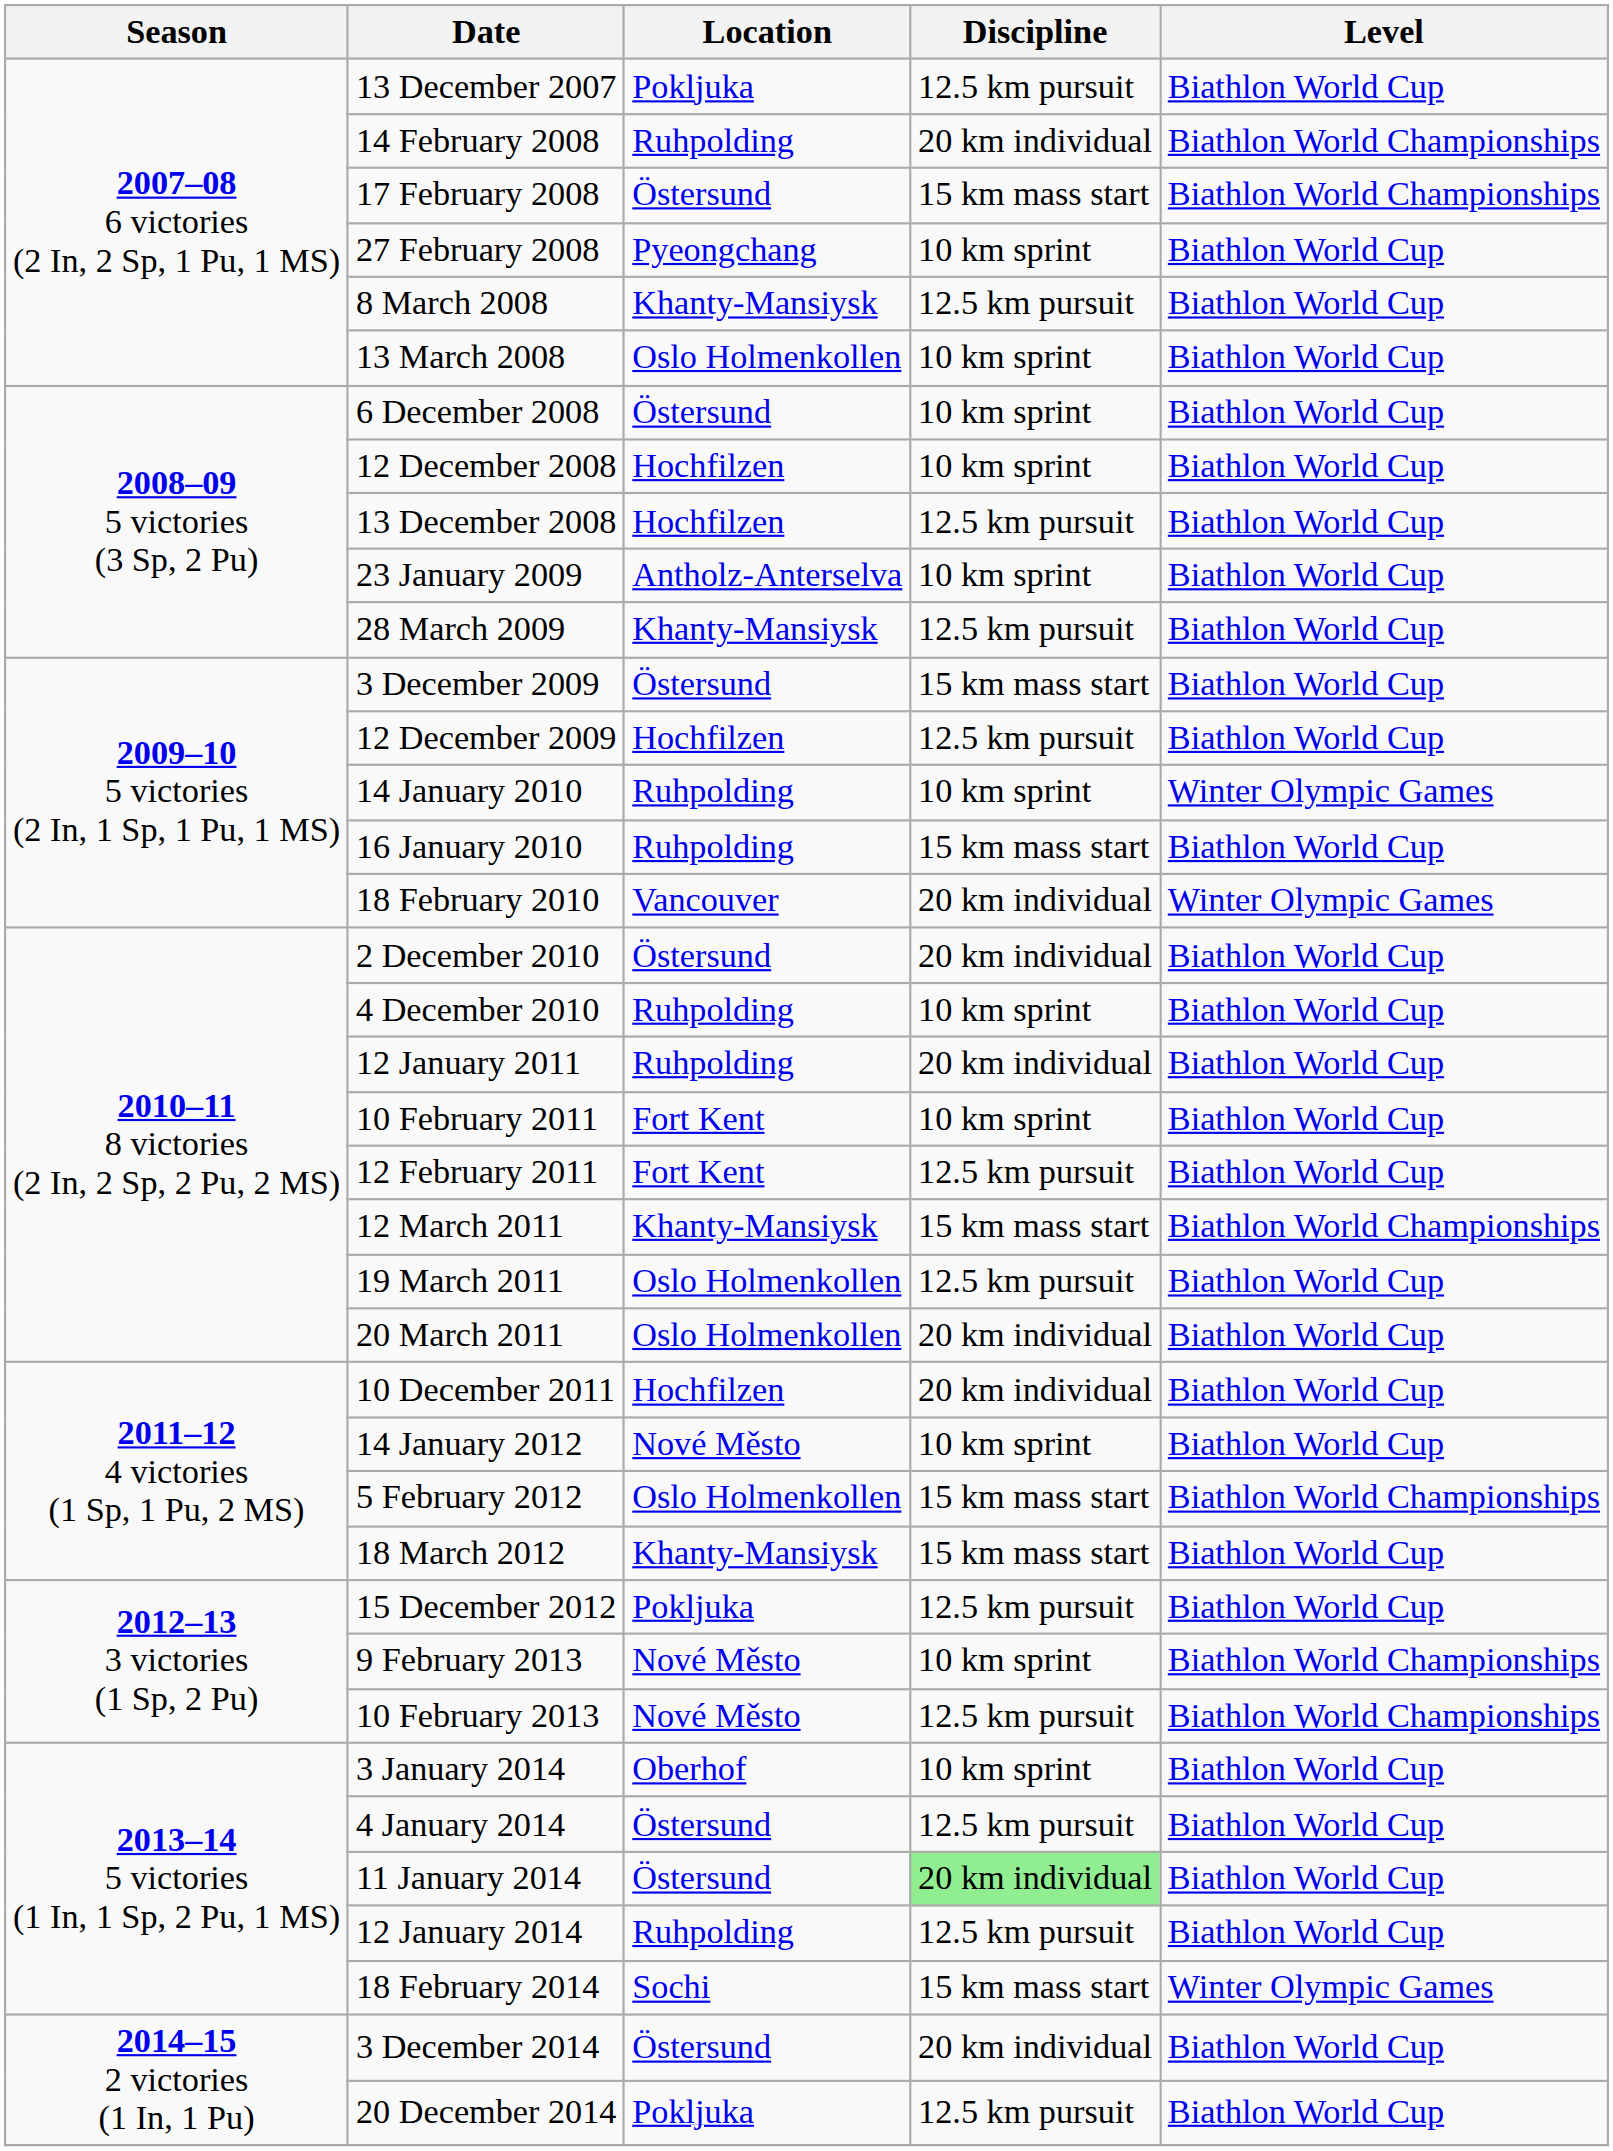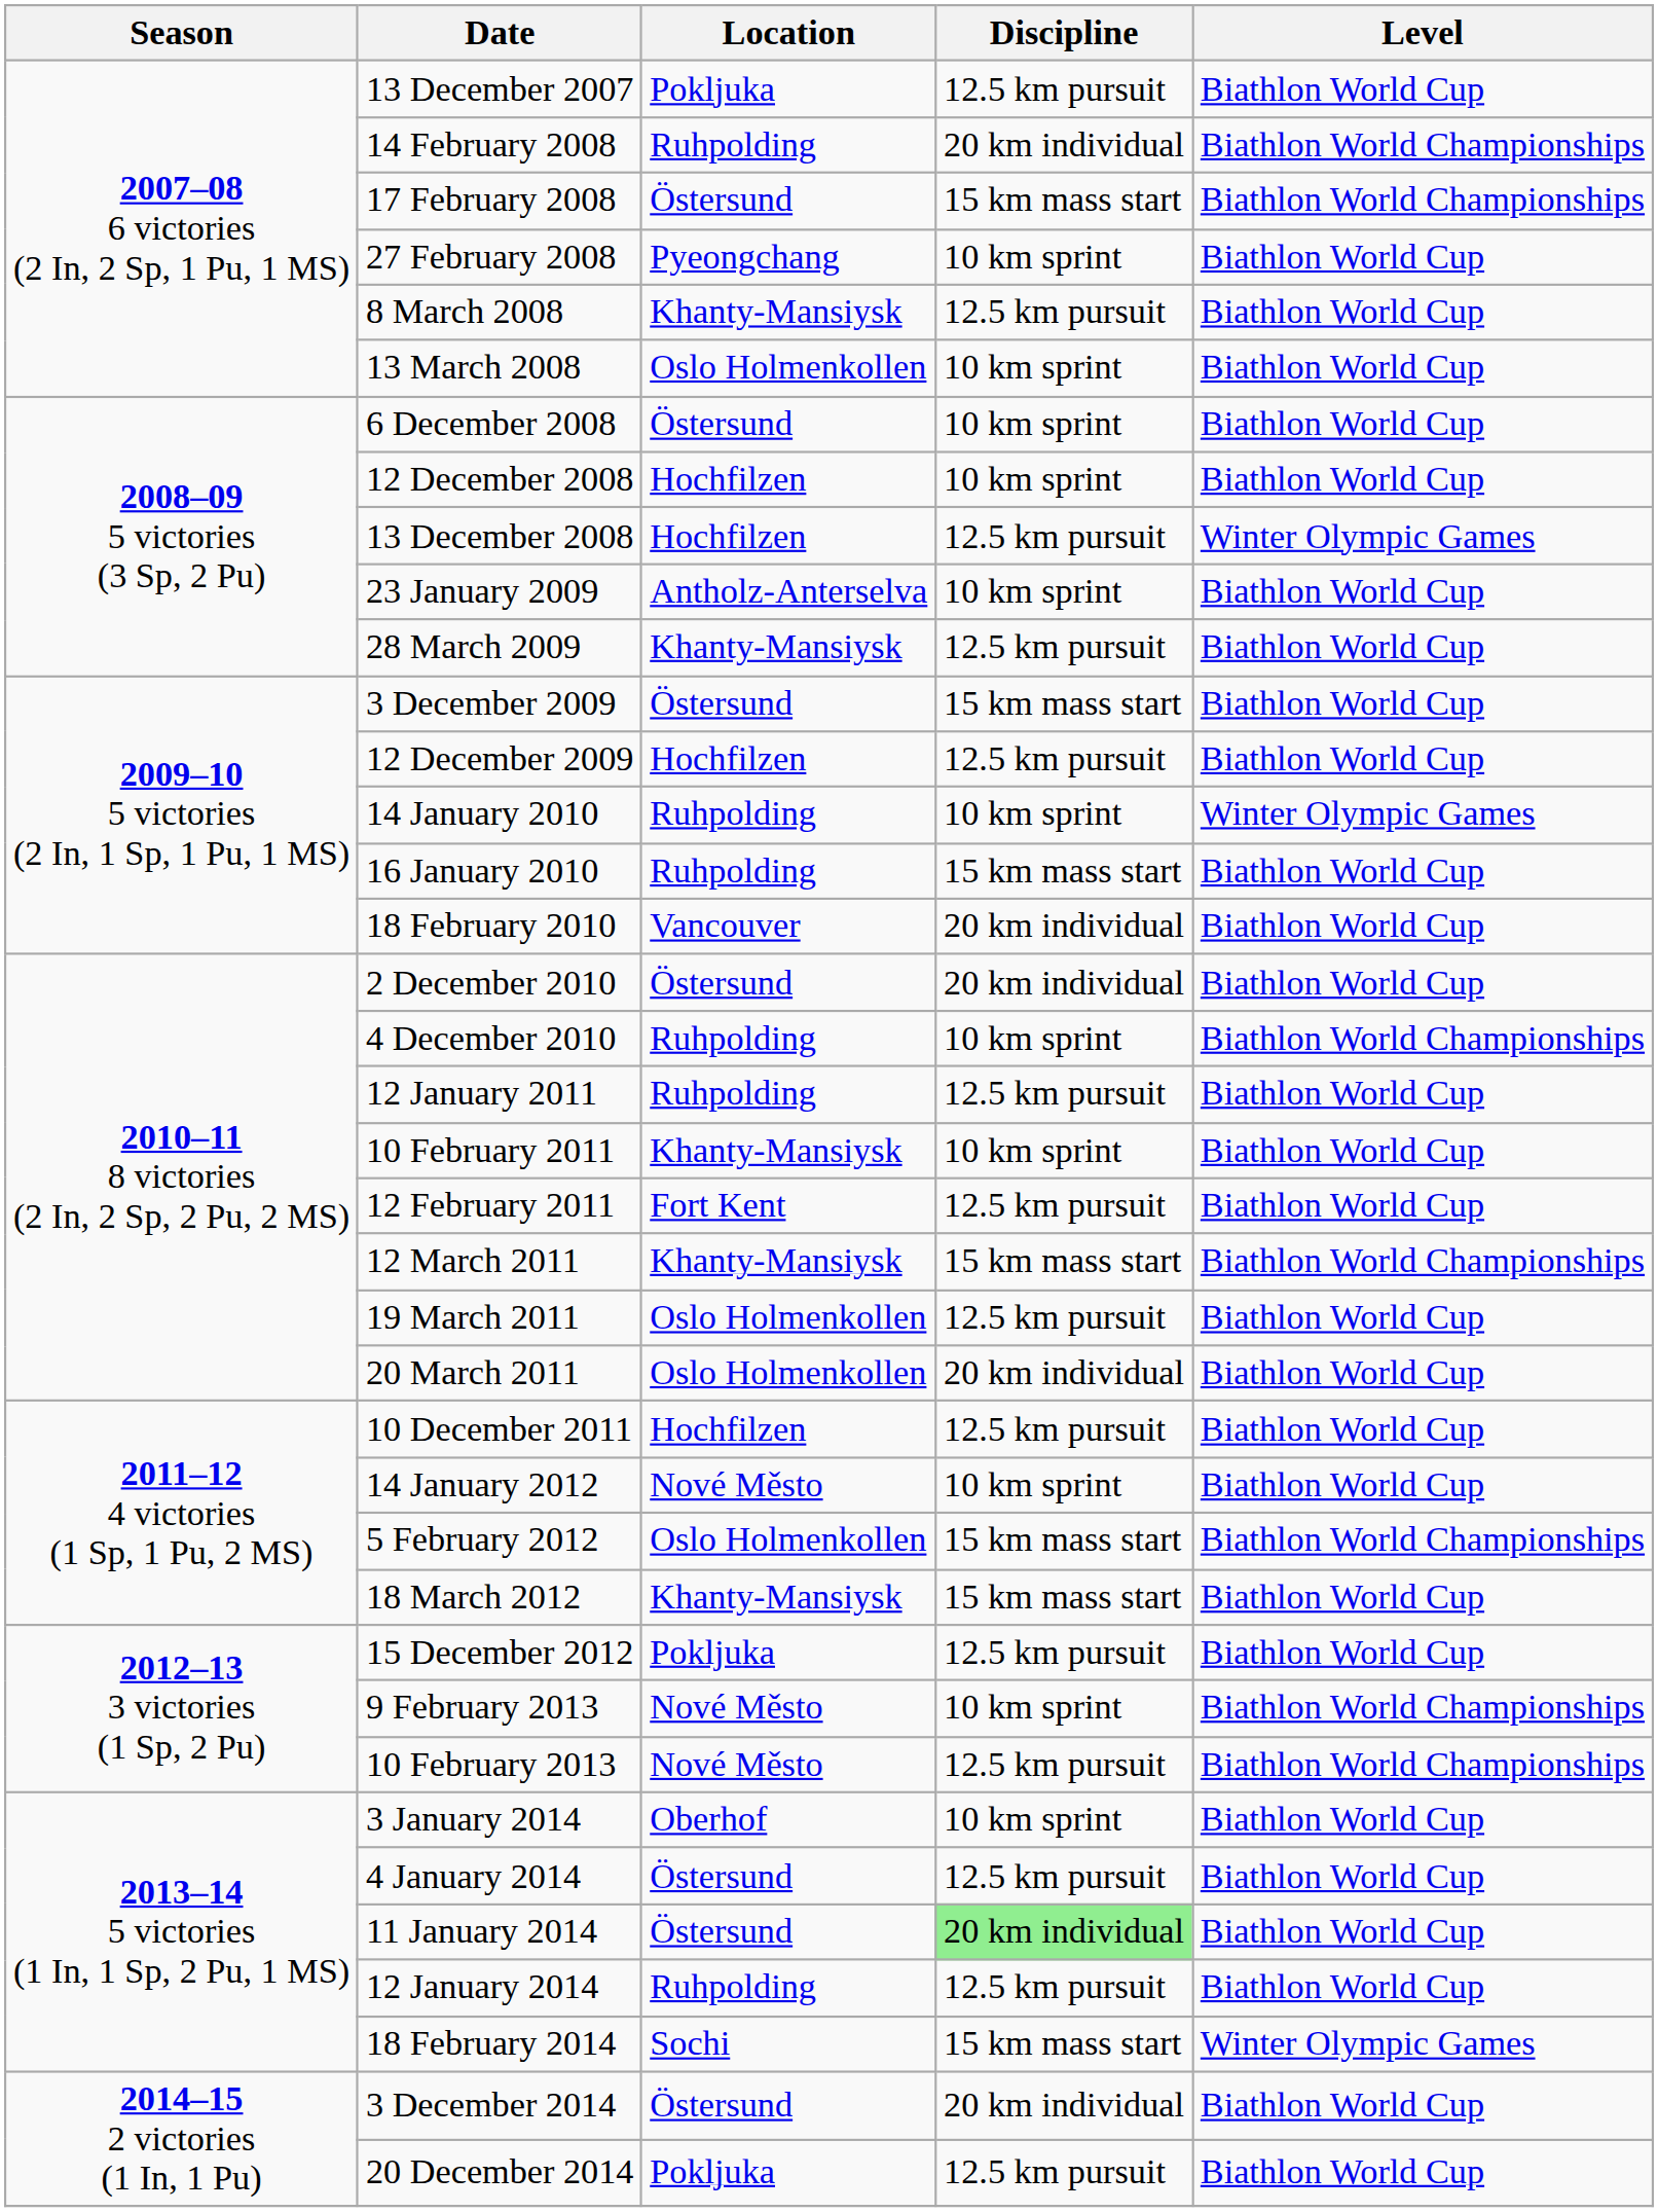13 December 2008 | Level: Biathlon World Cup -> Winter Olympic Games
18 February 2010 | Level: Winter Olympic Games -> Biathlon World Cup
4 December 2010 | Level: Biathlon World Cup -> Biathlon World Championships
12 January 2011 | Discipline: 20 km individual -> 12.5 km pursuit
10 February 2011 | Location: Fort Kent -> Khanty-Mansiysk
10 December 2011 | Discipline: 20 km individual -> 12.5 km pursuit
